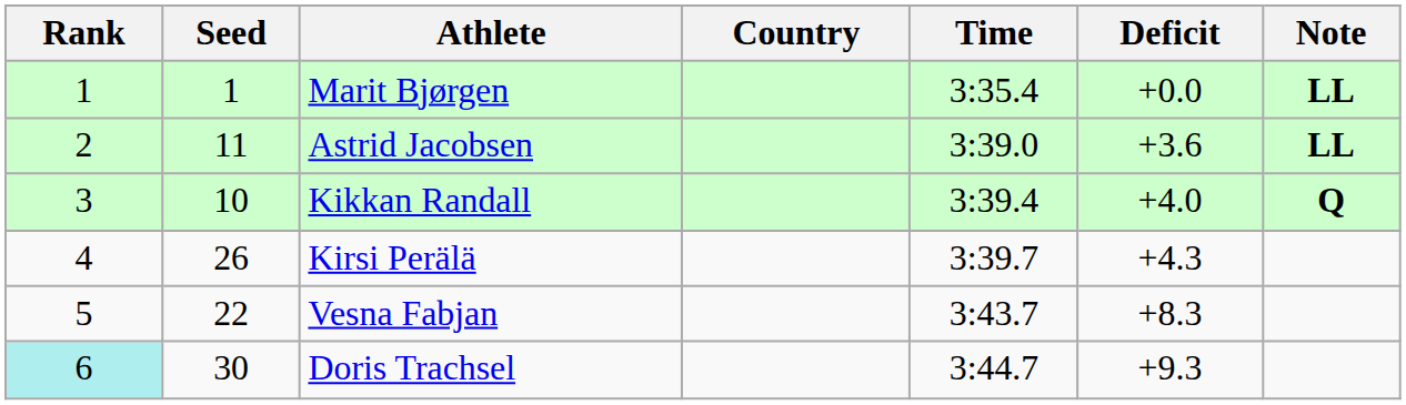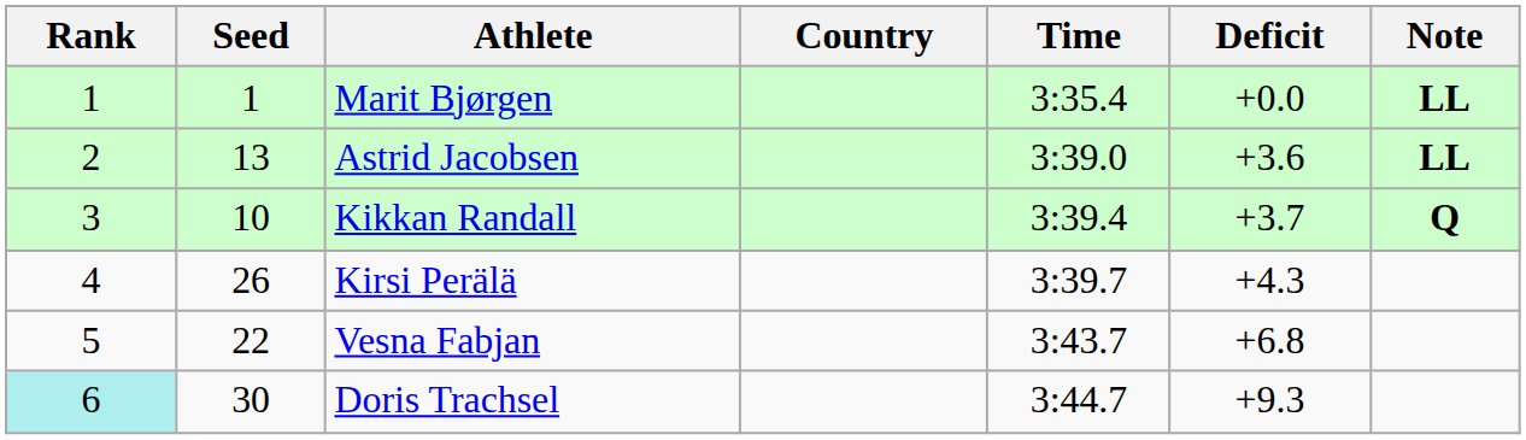Astrid Jacobsen | Seed: 11 -> 13
Kikkan Randall | Deficit: +4.0 -> +3.7
Vesna Fabjan | Deficit: +8.3 -> +6.8
